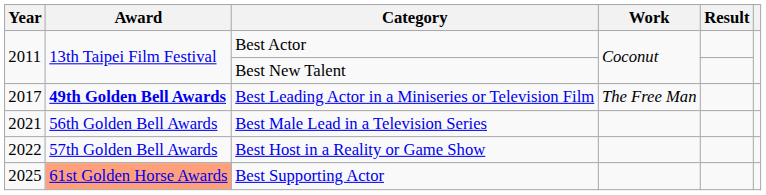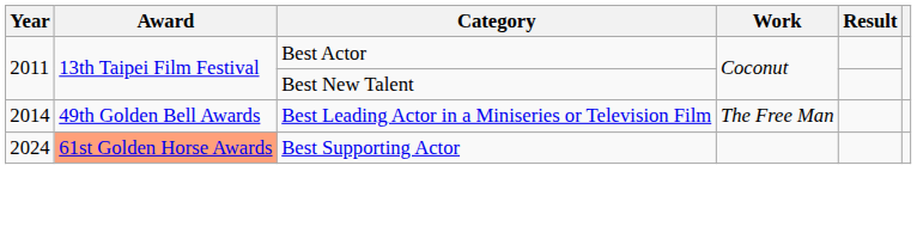Best Leading Actor in a Miniseries or Television Film | Year: 2017 -> 2014
Best Leading Actor in a Miniseries or Television Film | Award: bold -> normal
- row: 2021 | 56th Golden Bell Awards | Best Male Lead in a Television Series
- row: 2022 | 57th Golden Bell Awards | Best Host in a Reality or Game Show
Best Supporting Actor | Year: 2025 -> 2024
